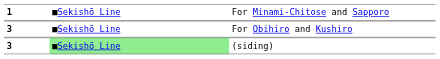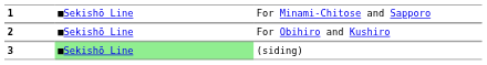For Obihiro and Kushiro | column 1: 3 -> 2
